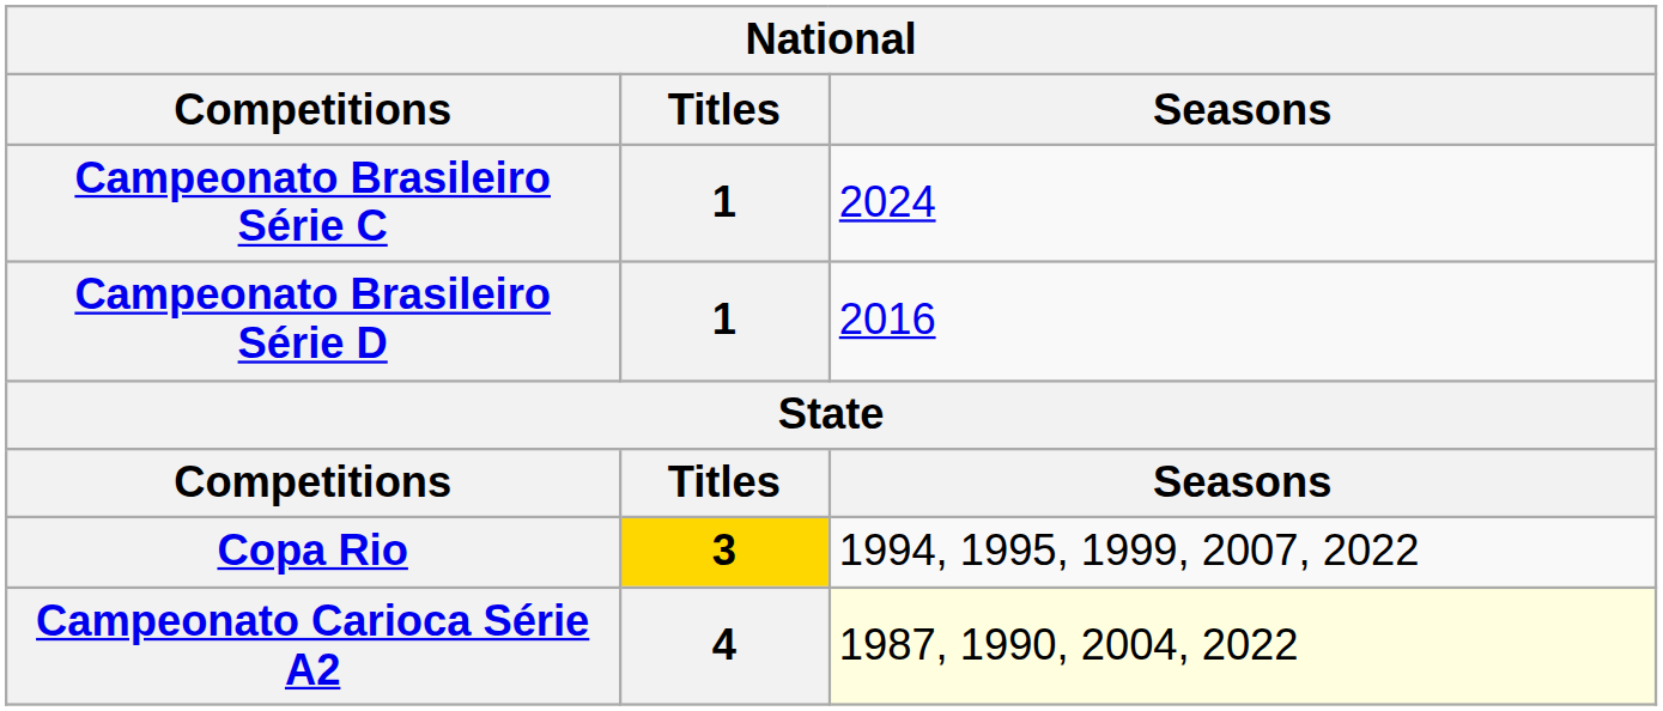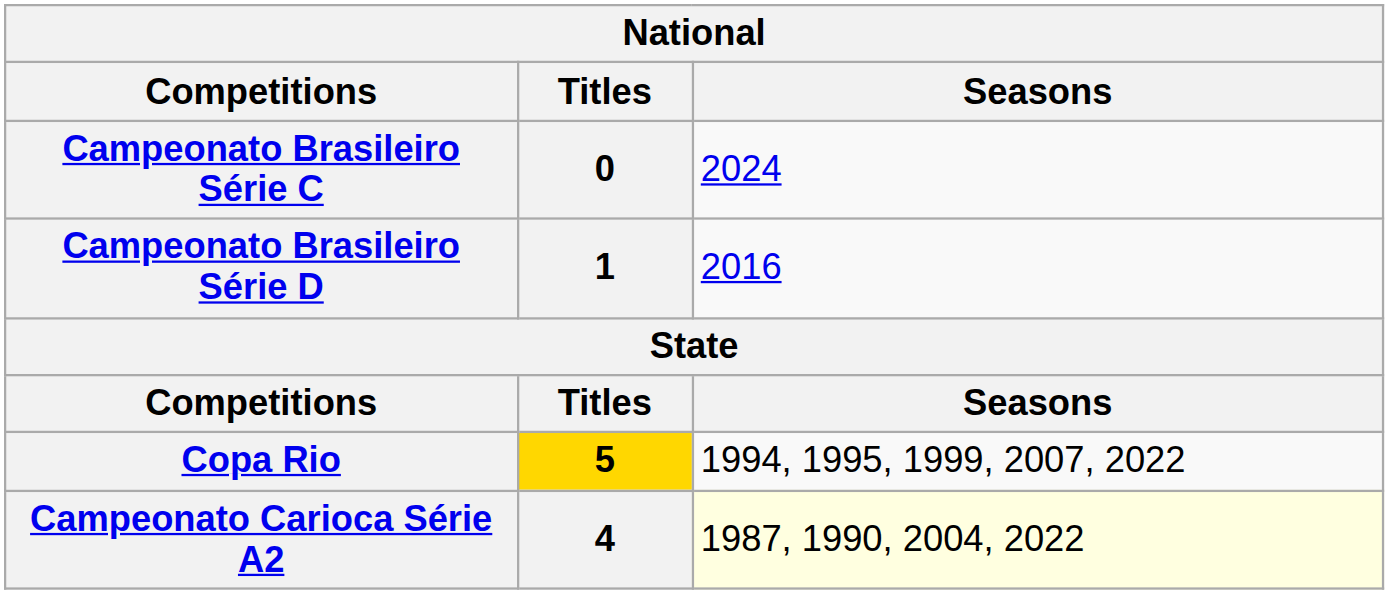Campeonato Brasileiro Série C | Titles: 1 -> 0
Copa Rio | Titles: 3 -> 5
